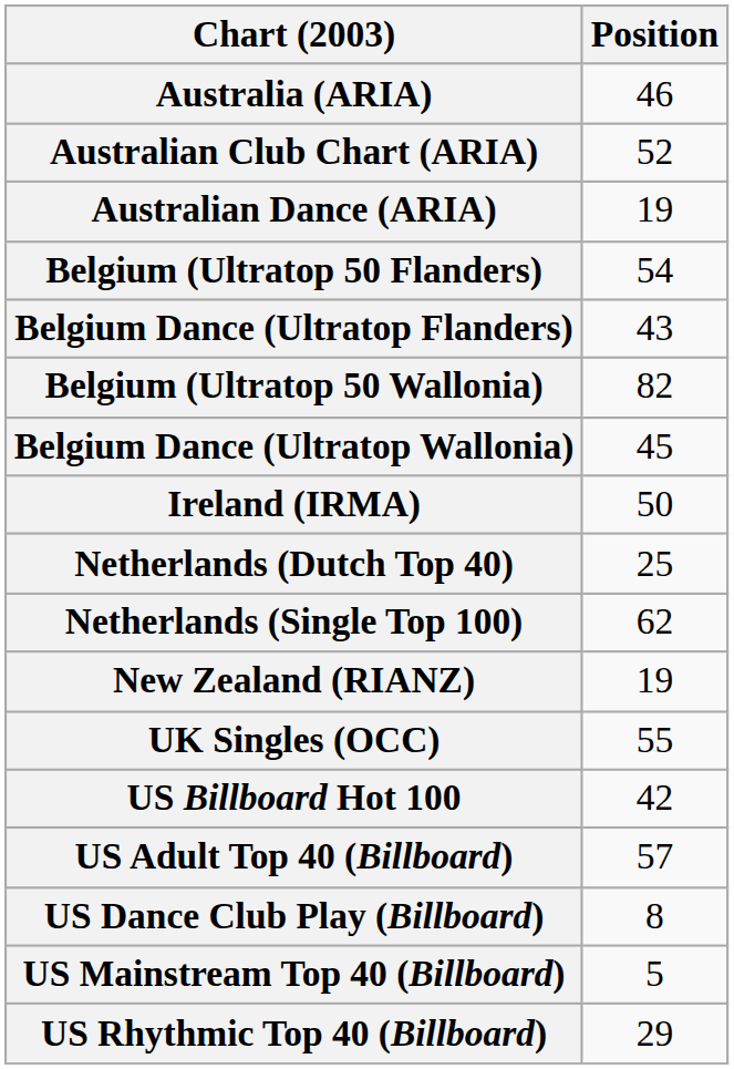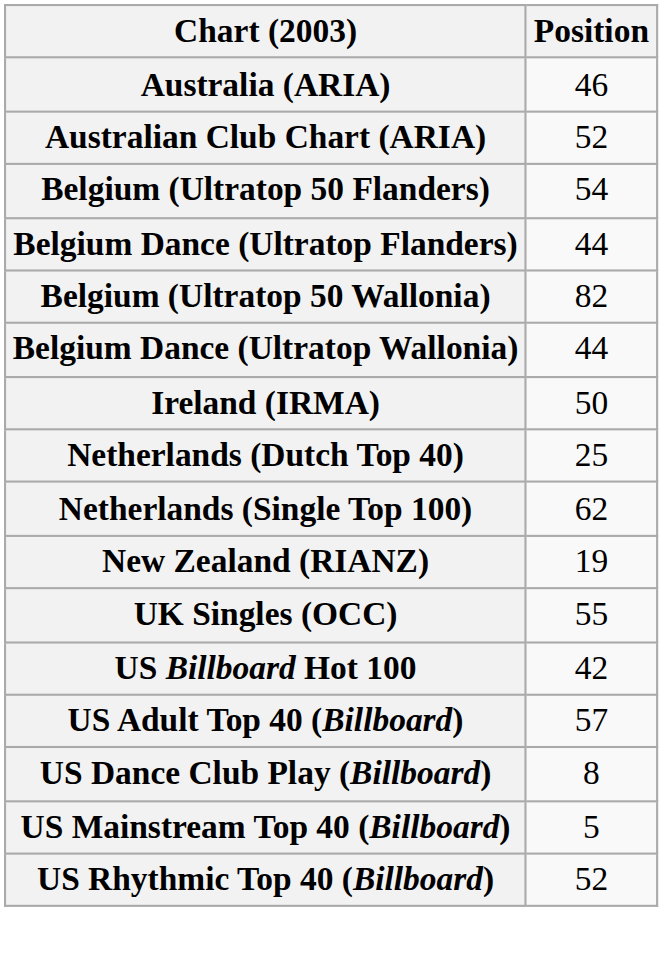- row: Australian Dance (ARIA) | 19
Belgium Dance (Ultratop Flanders) | Position: 43 -> 44
Belgium Dance (Ultratop Wallonia) | Position: 45 -> 44
US Rhythmic Top 40 (Billboard) | Position: 29 -> 52
